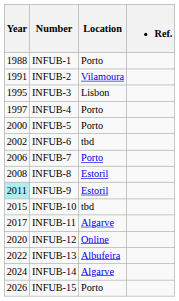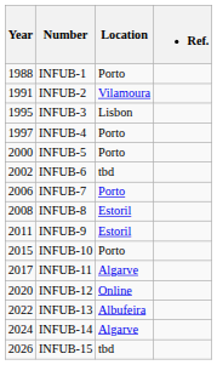INFUB-9 | Year: paleturquoise background -> no background
INFUB-10 | Location: tbd -> Porto
INFUB-15 | Location: Porto -> tbd
